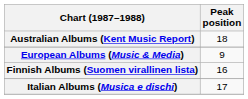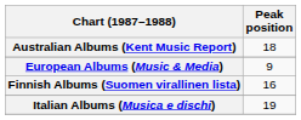Italian Albums (Musica e dischi) | Peak position: 17 -> 19
